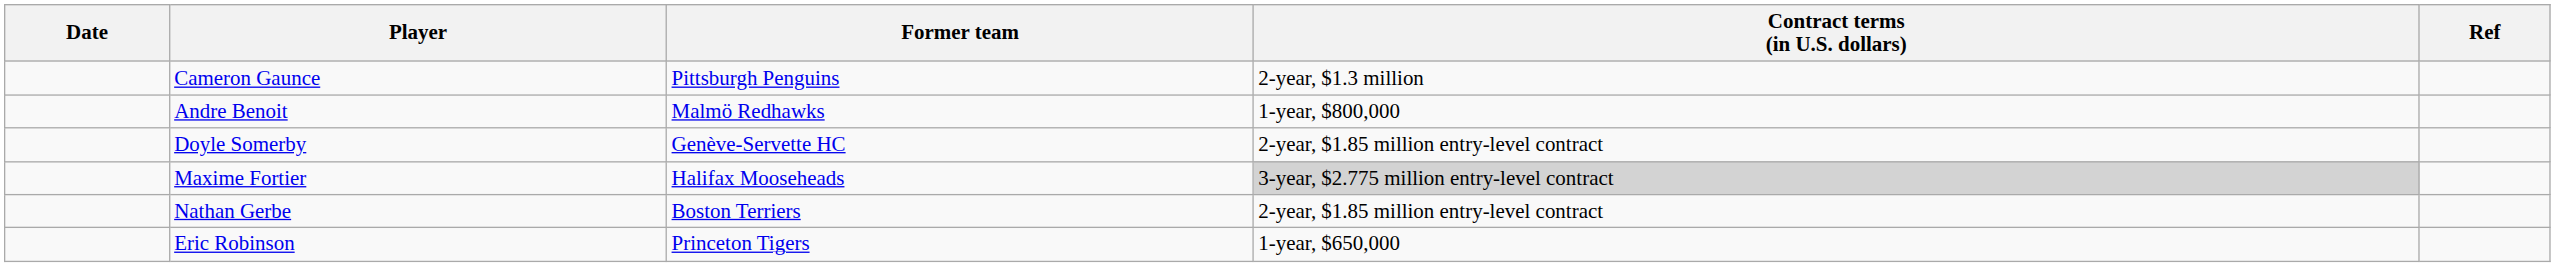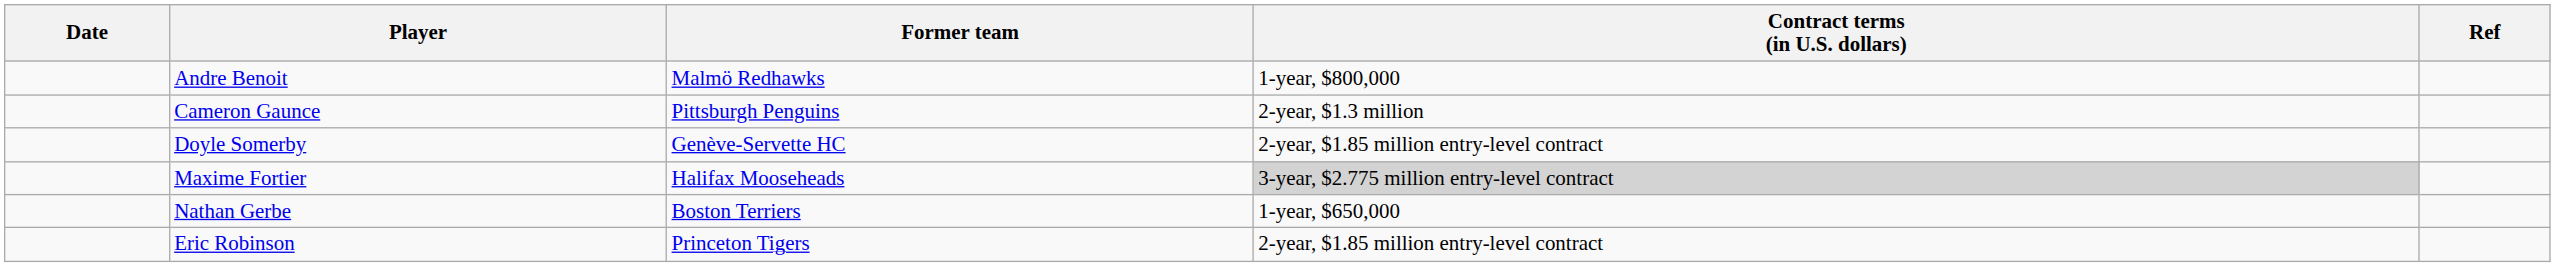rows swapped: Cameron Gaunce <-> Andre Benoit
Nathan Gerbe | Contract terms (in U.S. dollars): 2-year, $1.85 million entry-level contract -> 1-year, $650,000
Eric Robinson | Contract terms (in U.S. dollars): 1-year, $650,000 -> 2-year, $1.85 million entry-level contract
